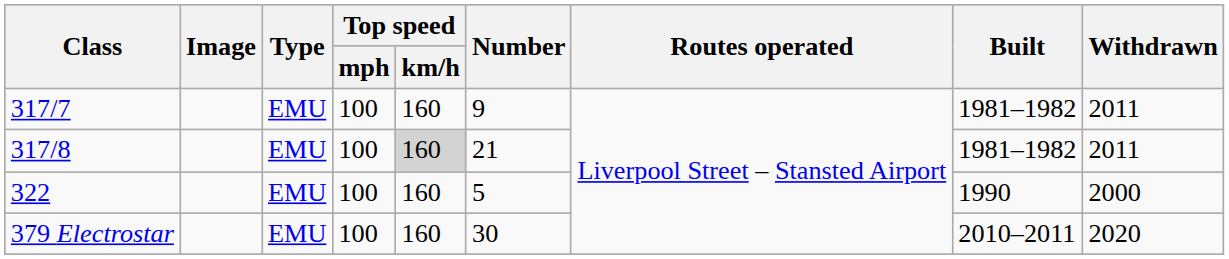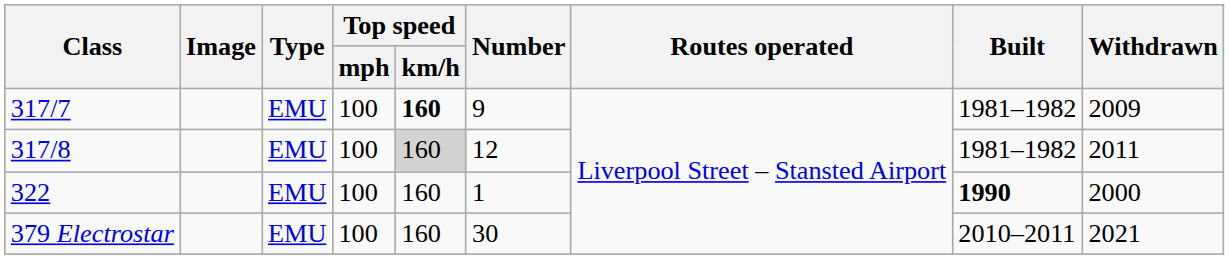317/7 | Top speed / km/h: normal -> bold
317/7 | Withdrawn: 2011 -> 2009
317/8 | Number: 21 -> 12
322 | Number: 5 -> 1
322 | Built: normal -> bold
379 Electrostar | Withdrawn: 2020 -> 2021
